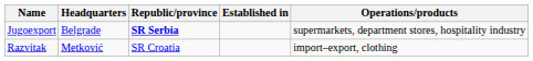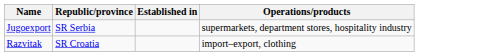- column: Headquarters | Belgrade | Metković
Jugoexport | Republic/province: bold -> normal
